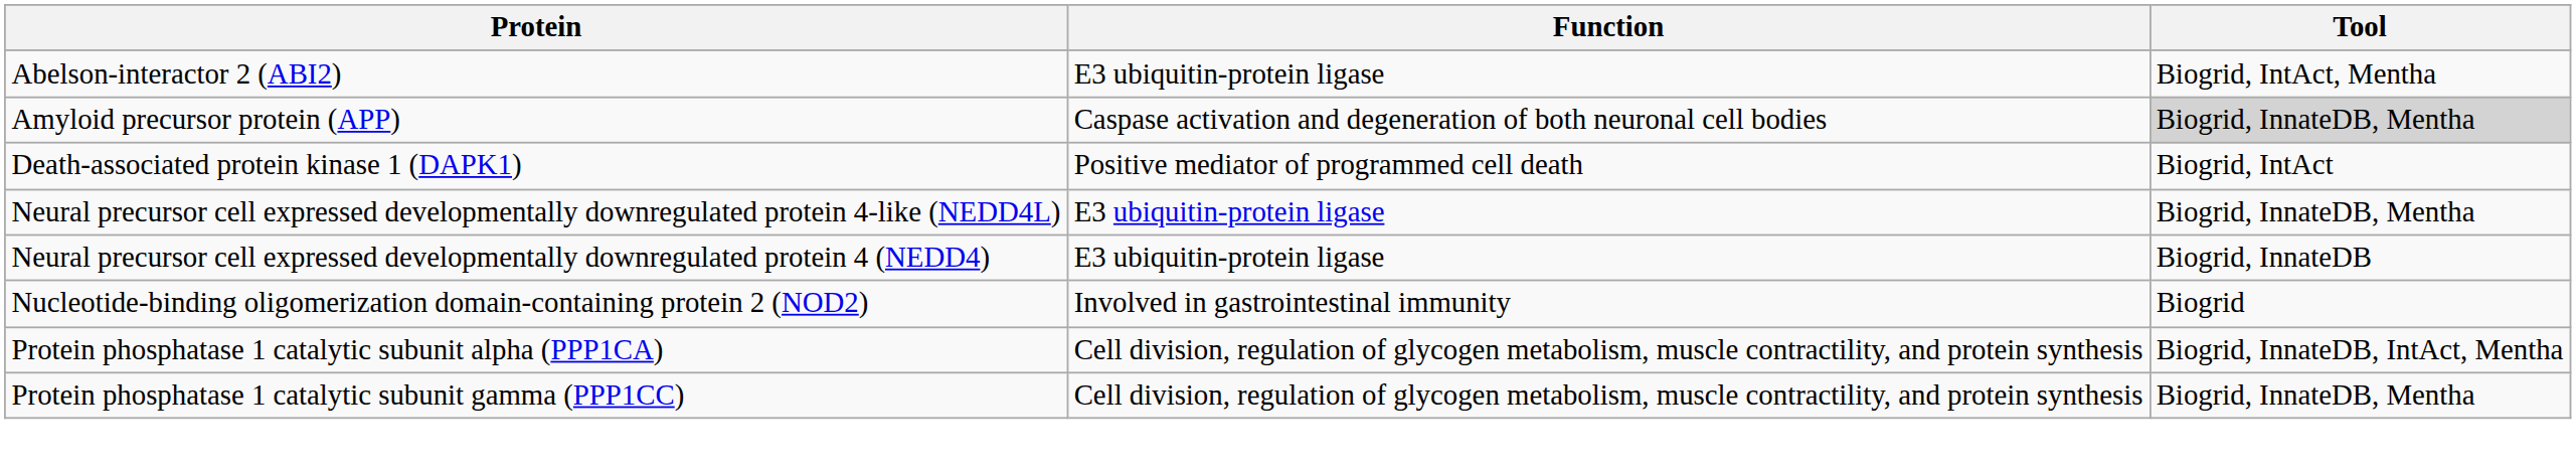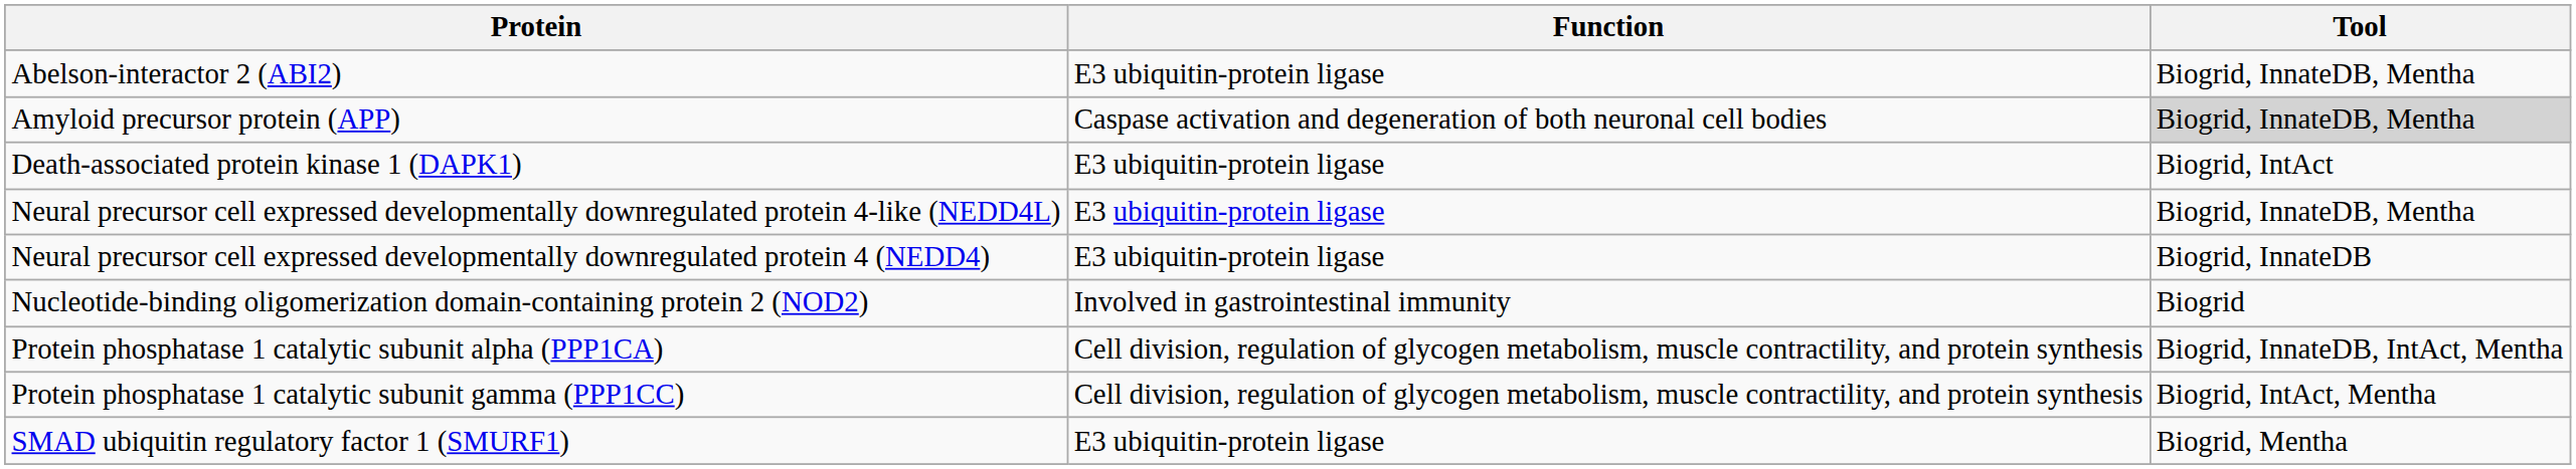Abelson-interactor 2 (ABI2) | Tool: Biogrid, IntAct, Mentha -> Biogrid, InnateDB, Mentha
Death-associated protein kinase 1 (DAPK1) | Function: Positive mediator of programmed cell death -> E3 ubiquitin-protein ligase
Protein phosphatase 1 catalytic subunit gamma (PPP1CC) | Tool: Biogrid, InnateDB, Mentha -> Biogrid, IntAct, Mentha
+ row: SMAD ubiquitin regulatory factor 1 (SMURF1) | E3 ubiquitin-protein ligase | Biogrid, Mentha
